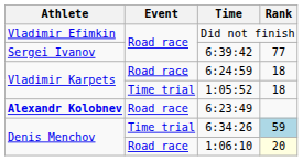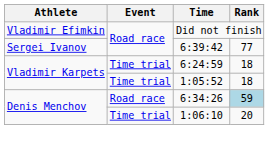6:24:59 | Event: Road race -> Time trial
- row: Alexandr Kolobnev | Road race | 6:23:49
6:34:26 | Event: Time trial -> Road race
1:06:10 | Event: Road race -> Time trial
1:06:10 | Rank: lightyellow background -> no background
